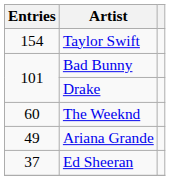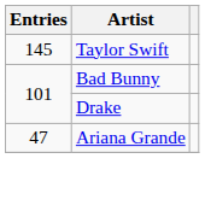Taylor Swift | Entries: 154 -> 145
- row: 60 | The Weeknd
Ariana Grande | Entries: 49 -> 47
- row: 37 | Ed Sheeran
